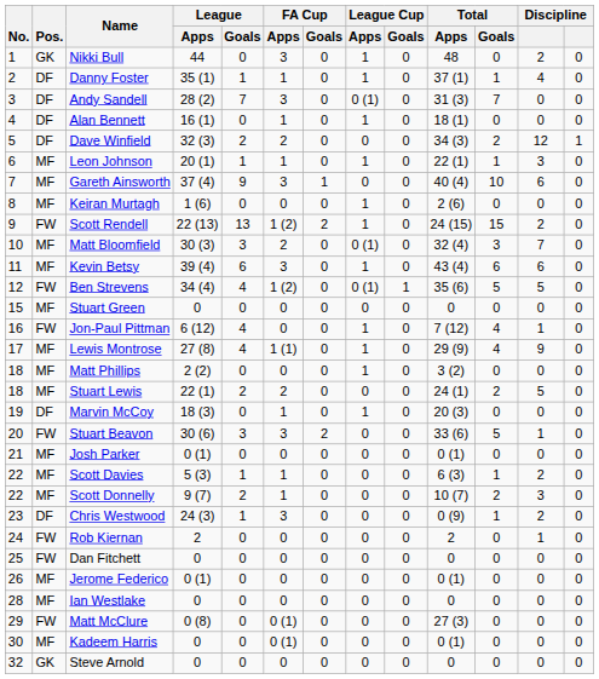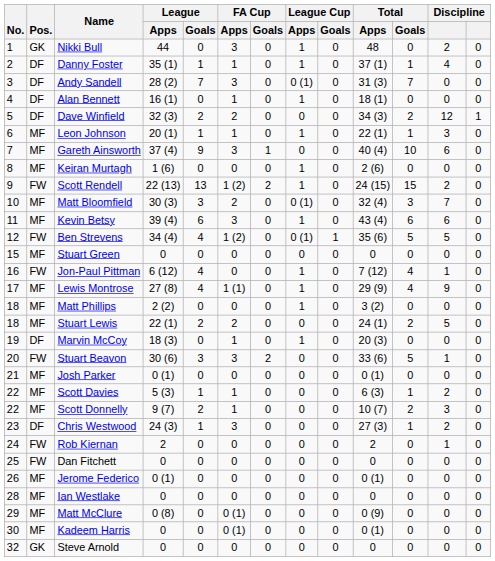Chris Westwood | Total / Apps: 0 (9) -> 27 (3)
Matt McClure | Pos.: FW -> MF
Matt McClure | Total / Apps: 27 (3) -> 0 (9)
